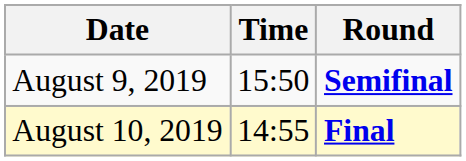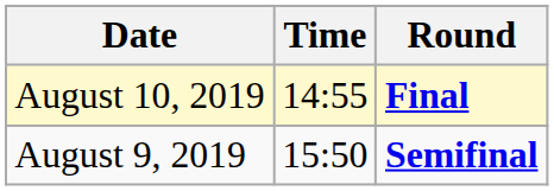rows swapped: August 9, 2019 <-> August 10, 2019
